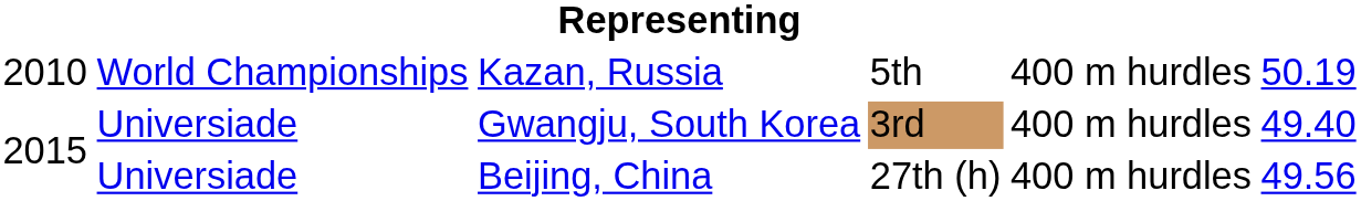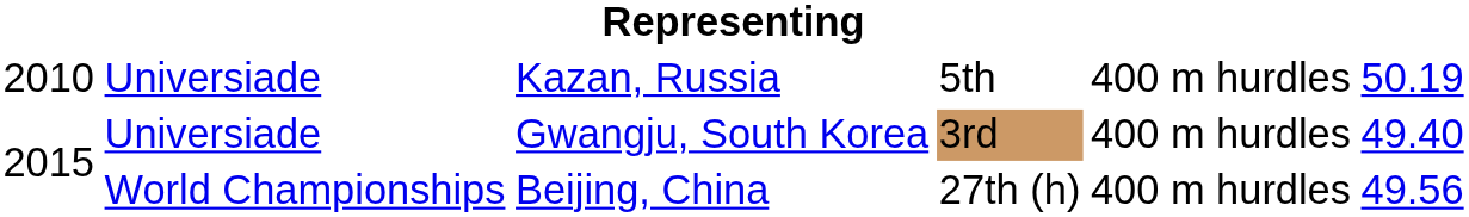Kazan, Russia | column 2: World Championships -> Universiade
Beijing, China | column 2: Universiade -> World Championships
